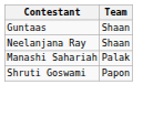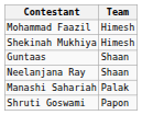+ row: Mohammad Faazil | Himesh
+ row: Shekinah Mukhiya | Himesh
